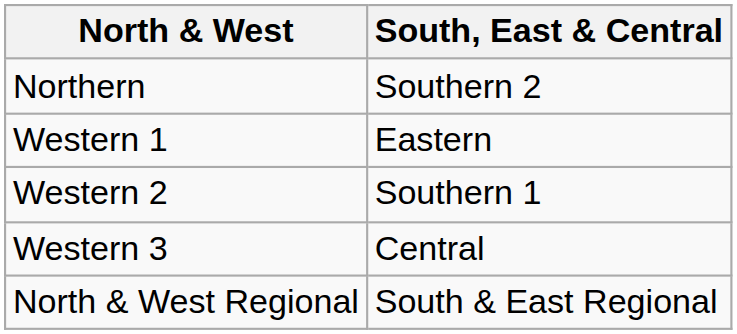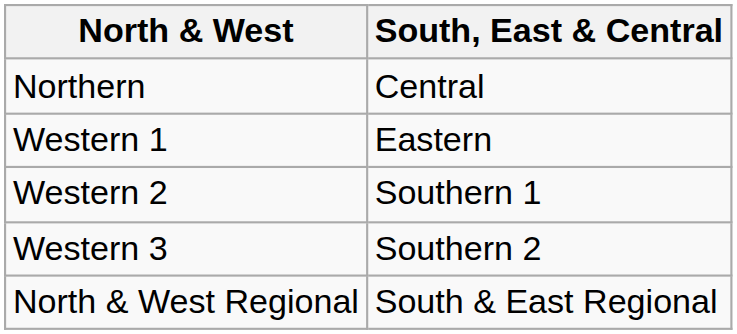Northern | South, East & Central: Southern 2 -> Central
Western 3 | South, East & Central: Central -> Southern 2
